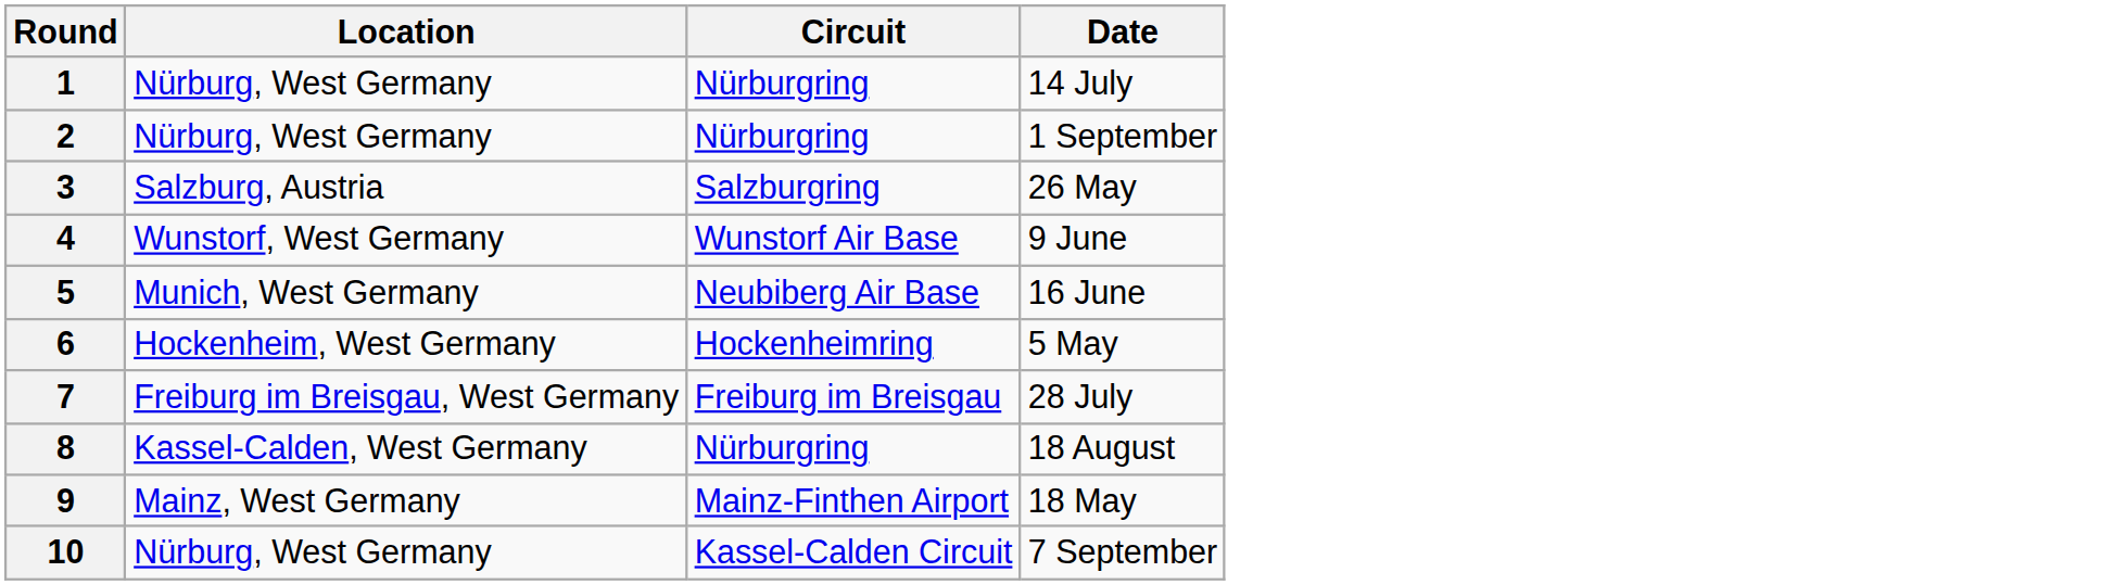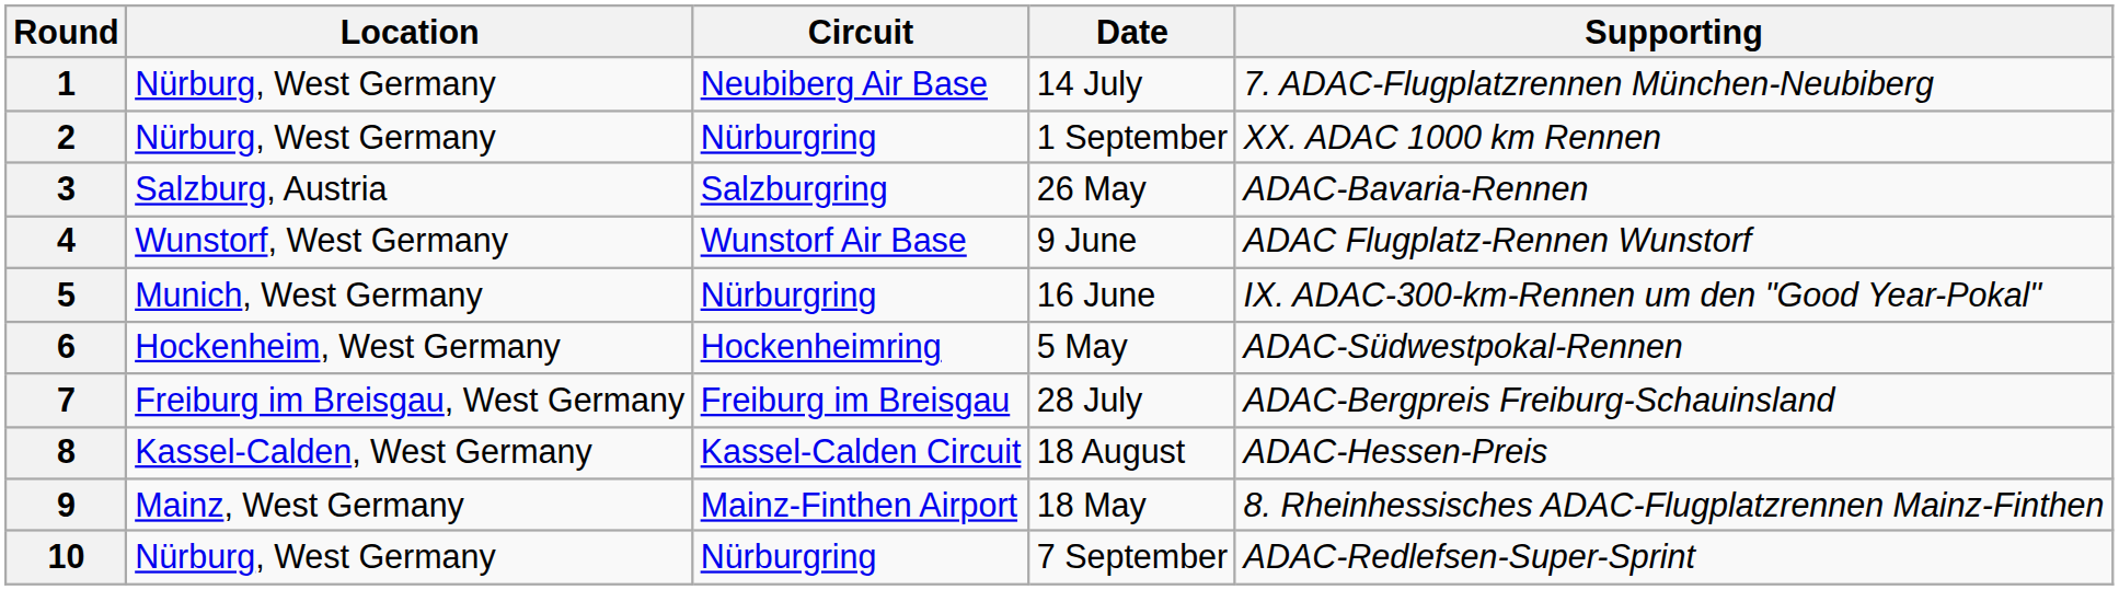+ column: Supporting | 7. ADAC-Flugplatzrennen München-Neubiberg | XX. ADAC 1000 km Rennen | ADAC-Bavaria-Rennen | ADAC Flugplatz-Rennen Wunstorf | IX. ADAC-300-km-Rennen um den "Good Year-Pokal" | ADAC-Südwestpokal-Rennen | ADAC-Bergpreis Freiburg-Schauinsland | ADAC-Hessen-Preis | 8. Rheinhessisches ADAC-Flugplatzrennen Mainz-Finthen | ADAC-Redlefsen-Super-Sprint
1 | Circuit: Nürburgring -> Neubiberg Air Base
5 | Circuit: Neubiberg Air Base -> Nürburgring
8 | Circuit: Nürburgring -> Kassel-Calden Circuit
10 | Circuit: Kassel-Calden Circuit -> Nürburgring
